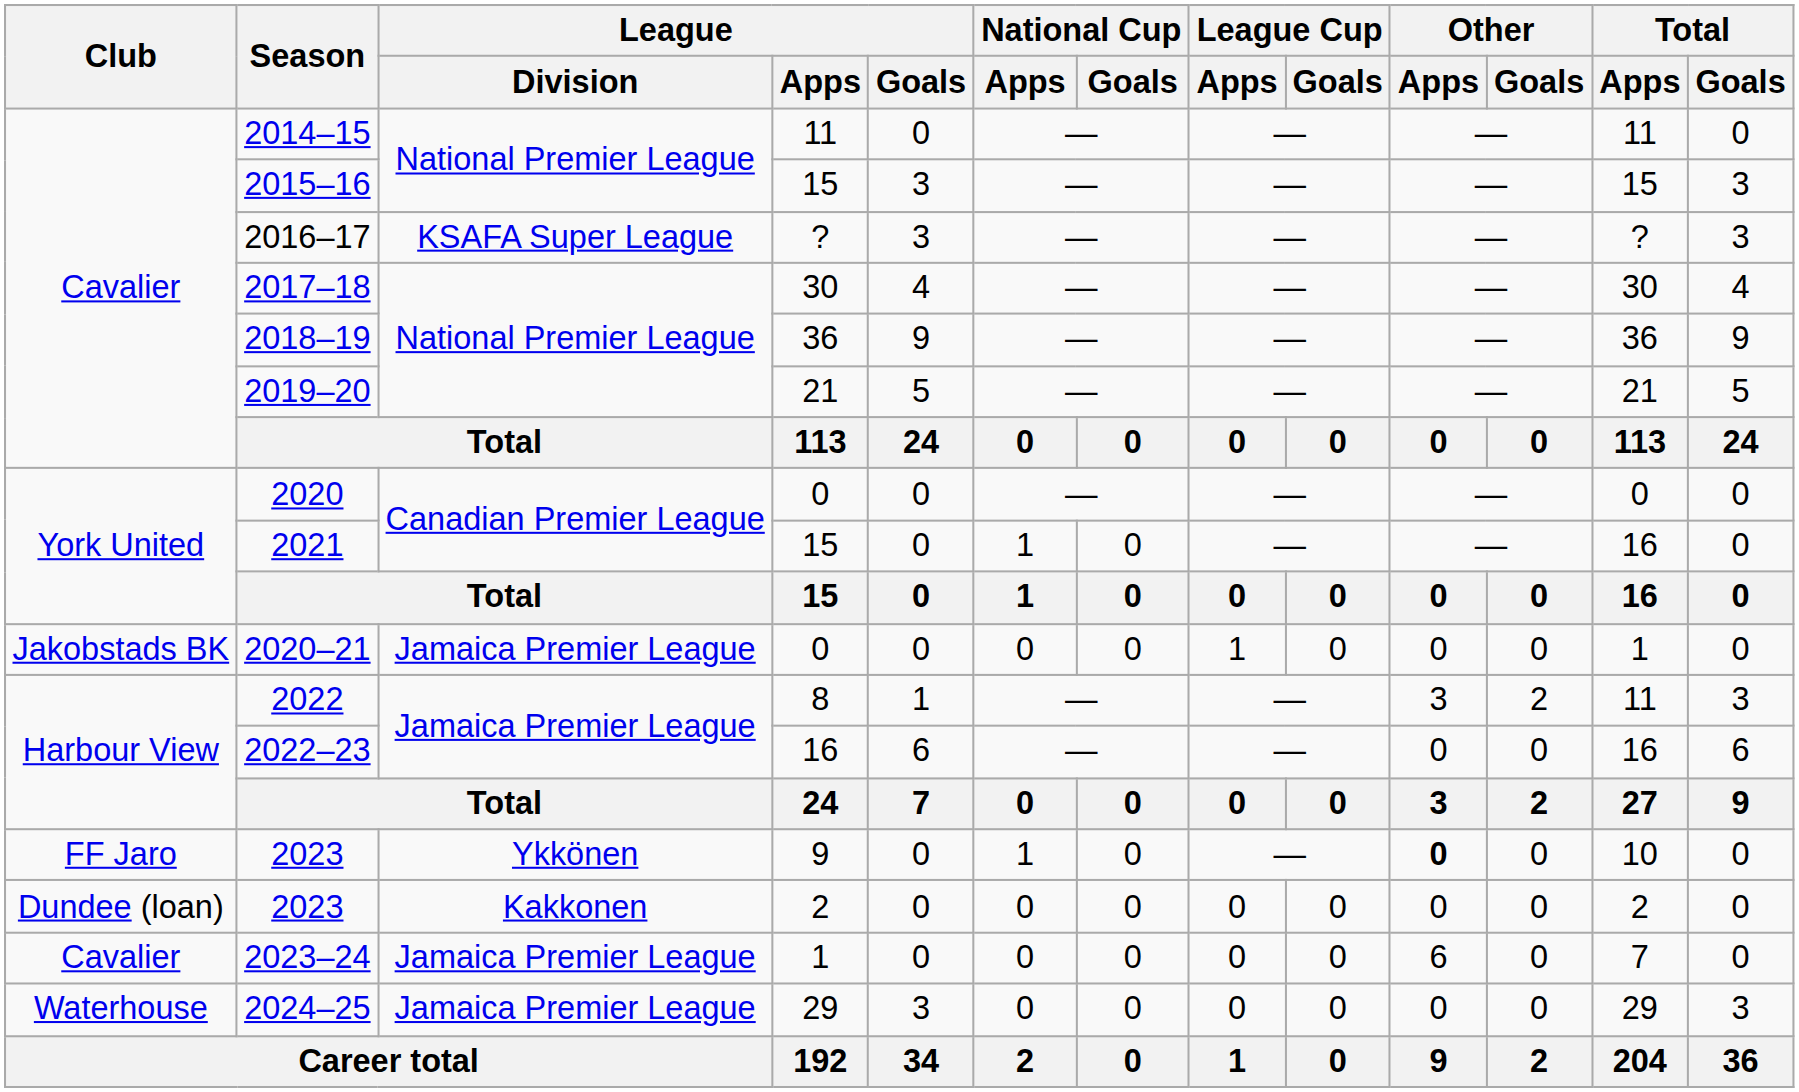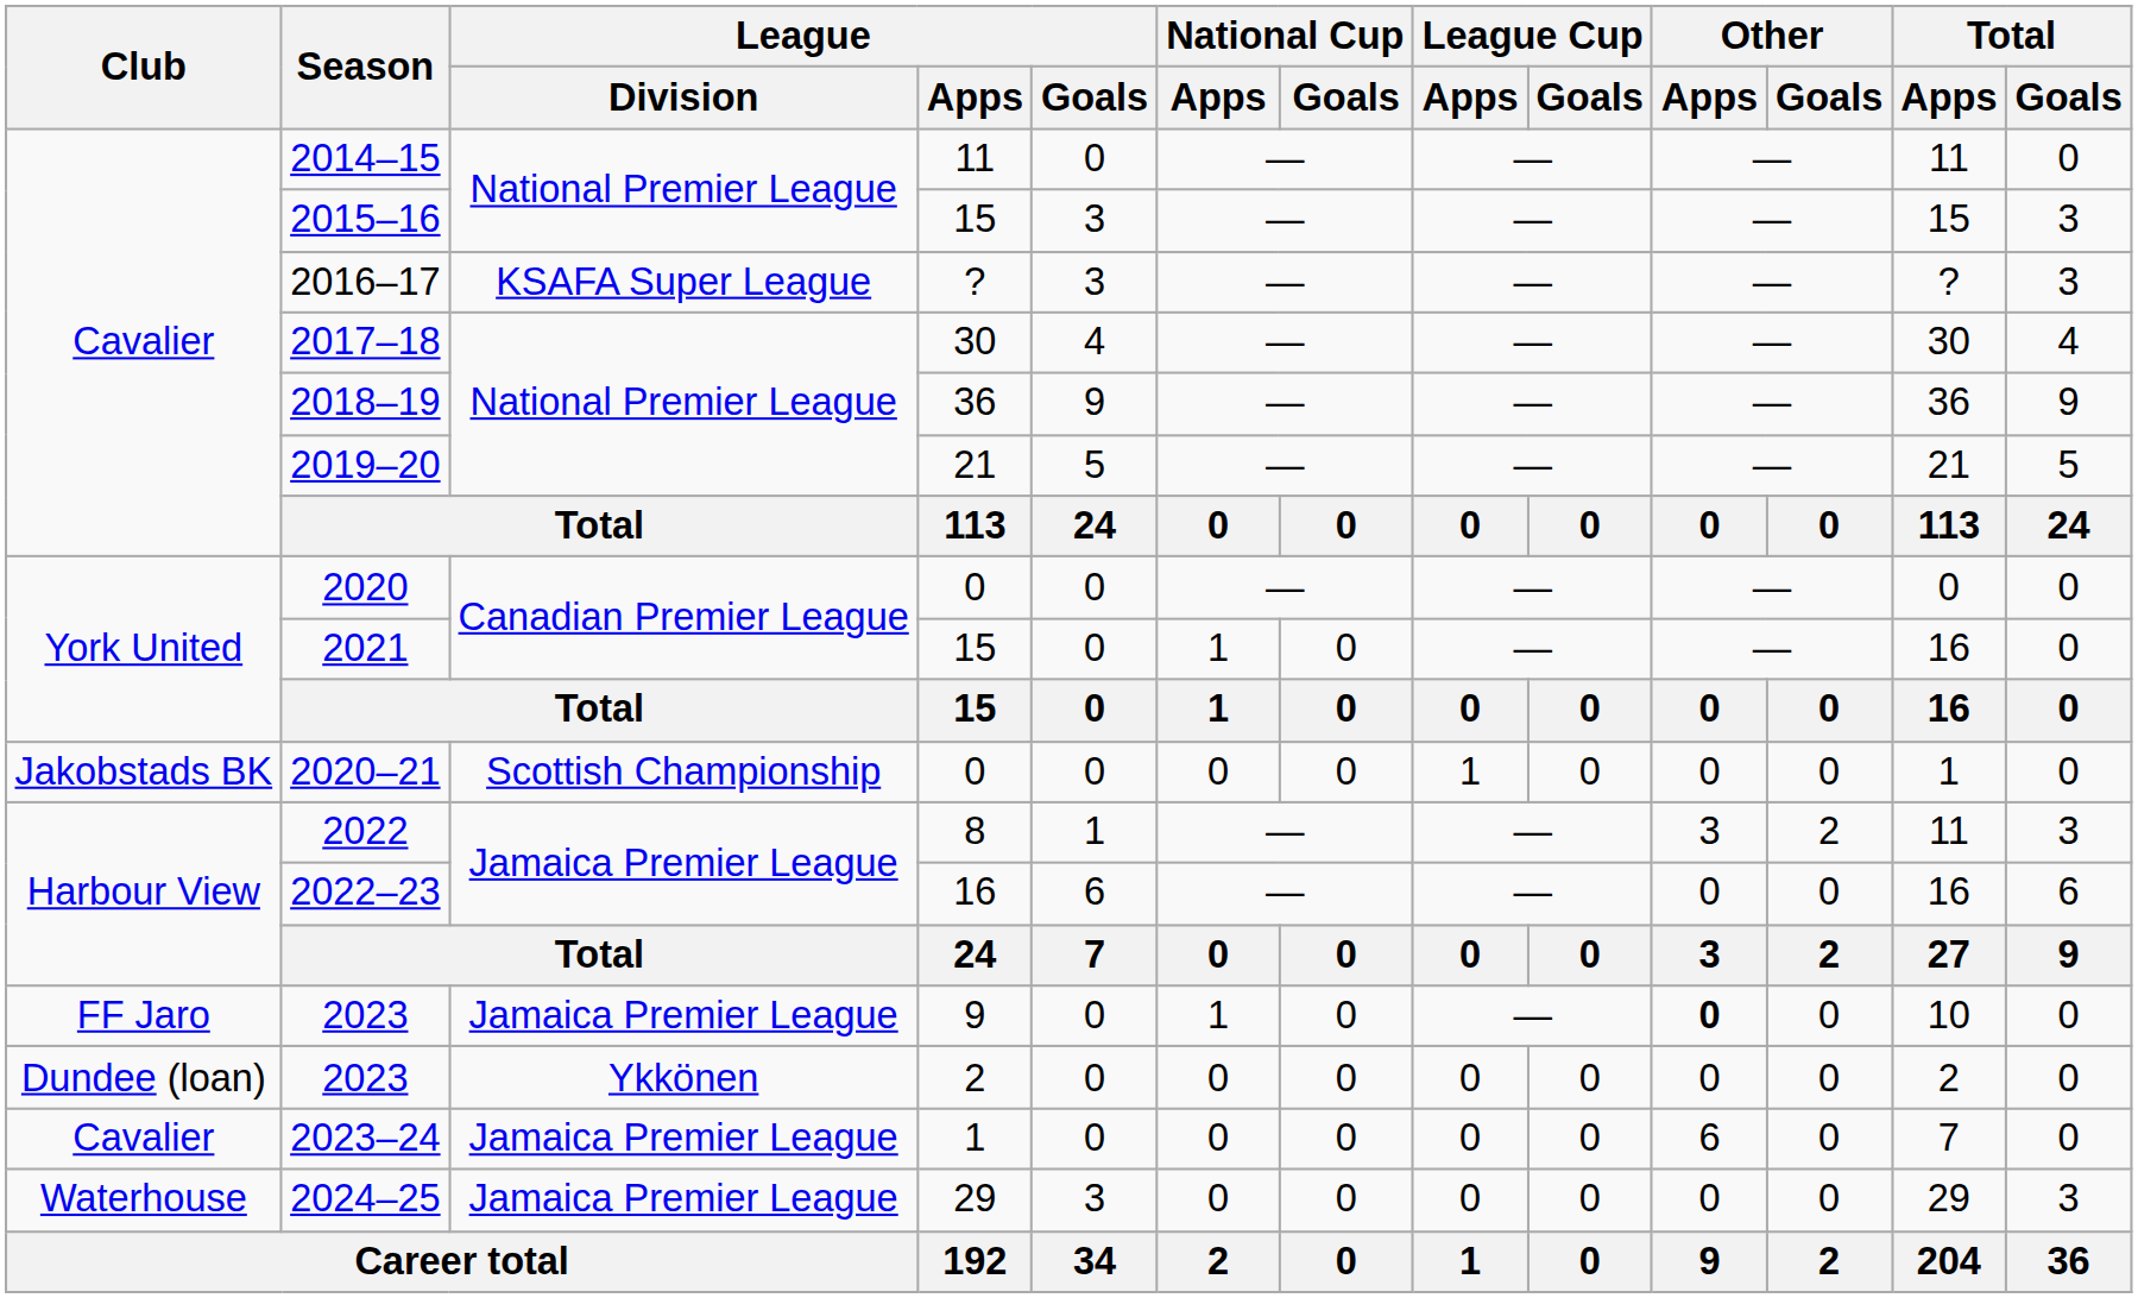2020–21 | League / Division: Jamaica Premier League -> Scottish Championship
2023 / 9 | League / Division: Ykkönen -> Jamaica Premier League
2023 / 2 | League / Division: Kakkonen -> Ykkönen
